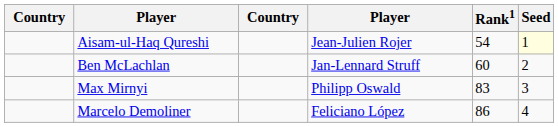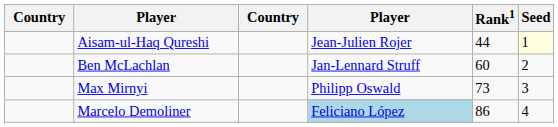Aisam-ul-Haq Qureshi | Rank1: 54 -> 44
Max Mirnyi | Rank1: 83 -> 73
Marcelo Demoliner | column 4: no background -> lightblue background
